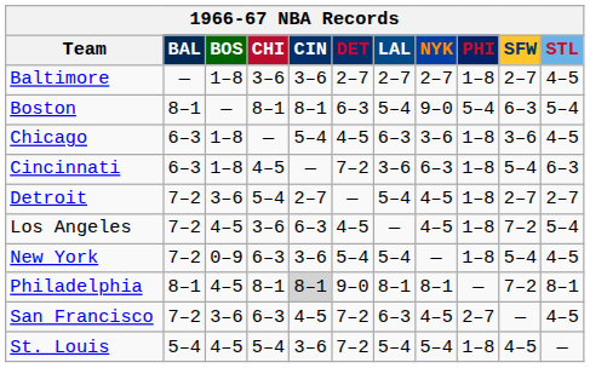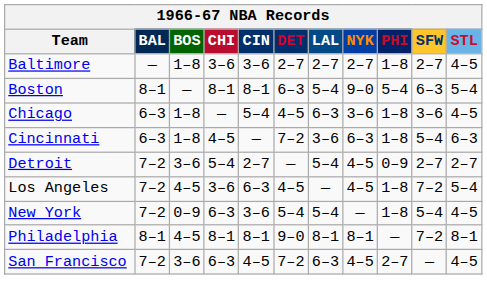Detroit | PHI: 1–8 -> 0–9
Philadelphia | CIN: lightgrey background -> no background
- row: St. Louis | 5–4 | 4–5 | 5–4 | 3–6 | 7–2 | 5–4 | 5–4 | 1–8 | 4–5 | —
